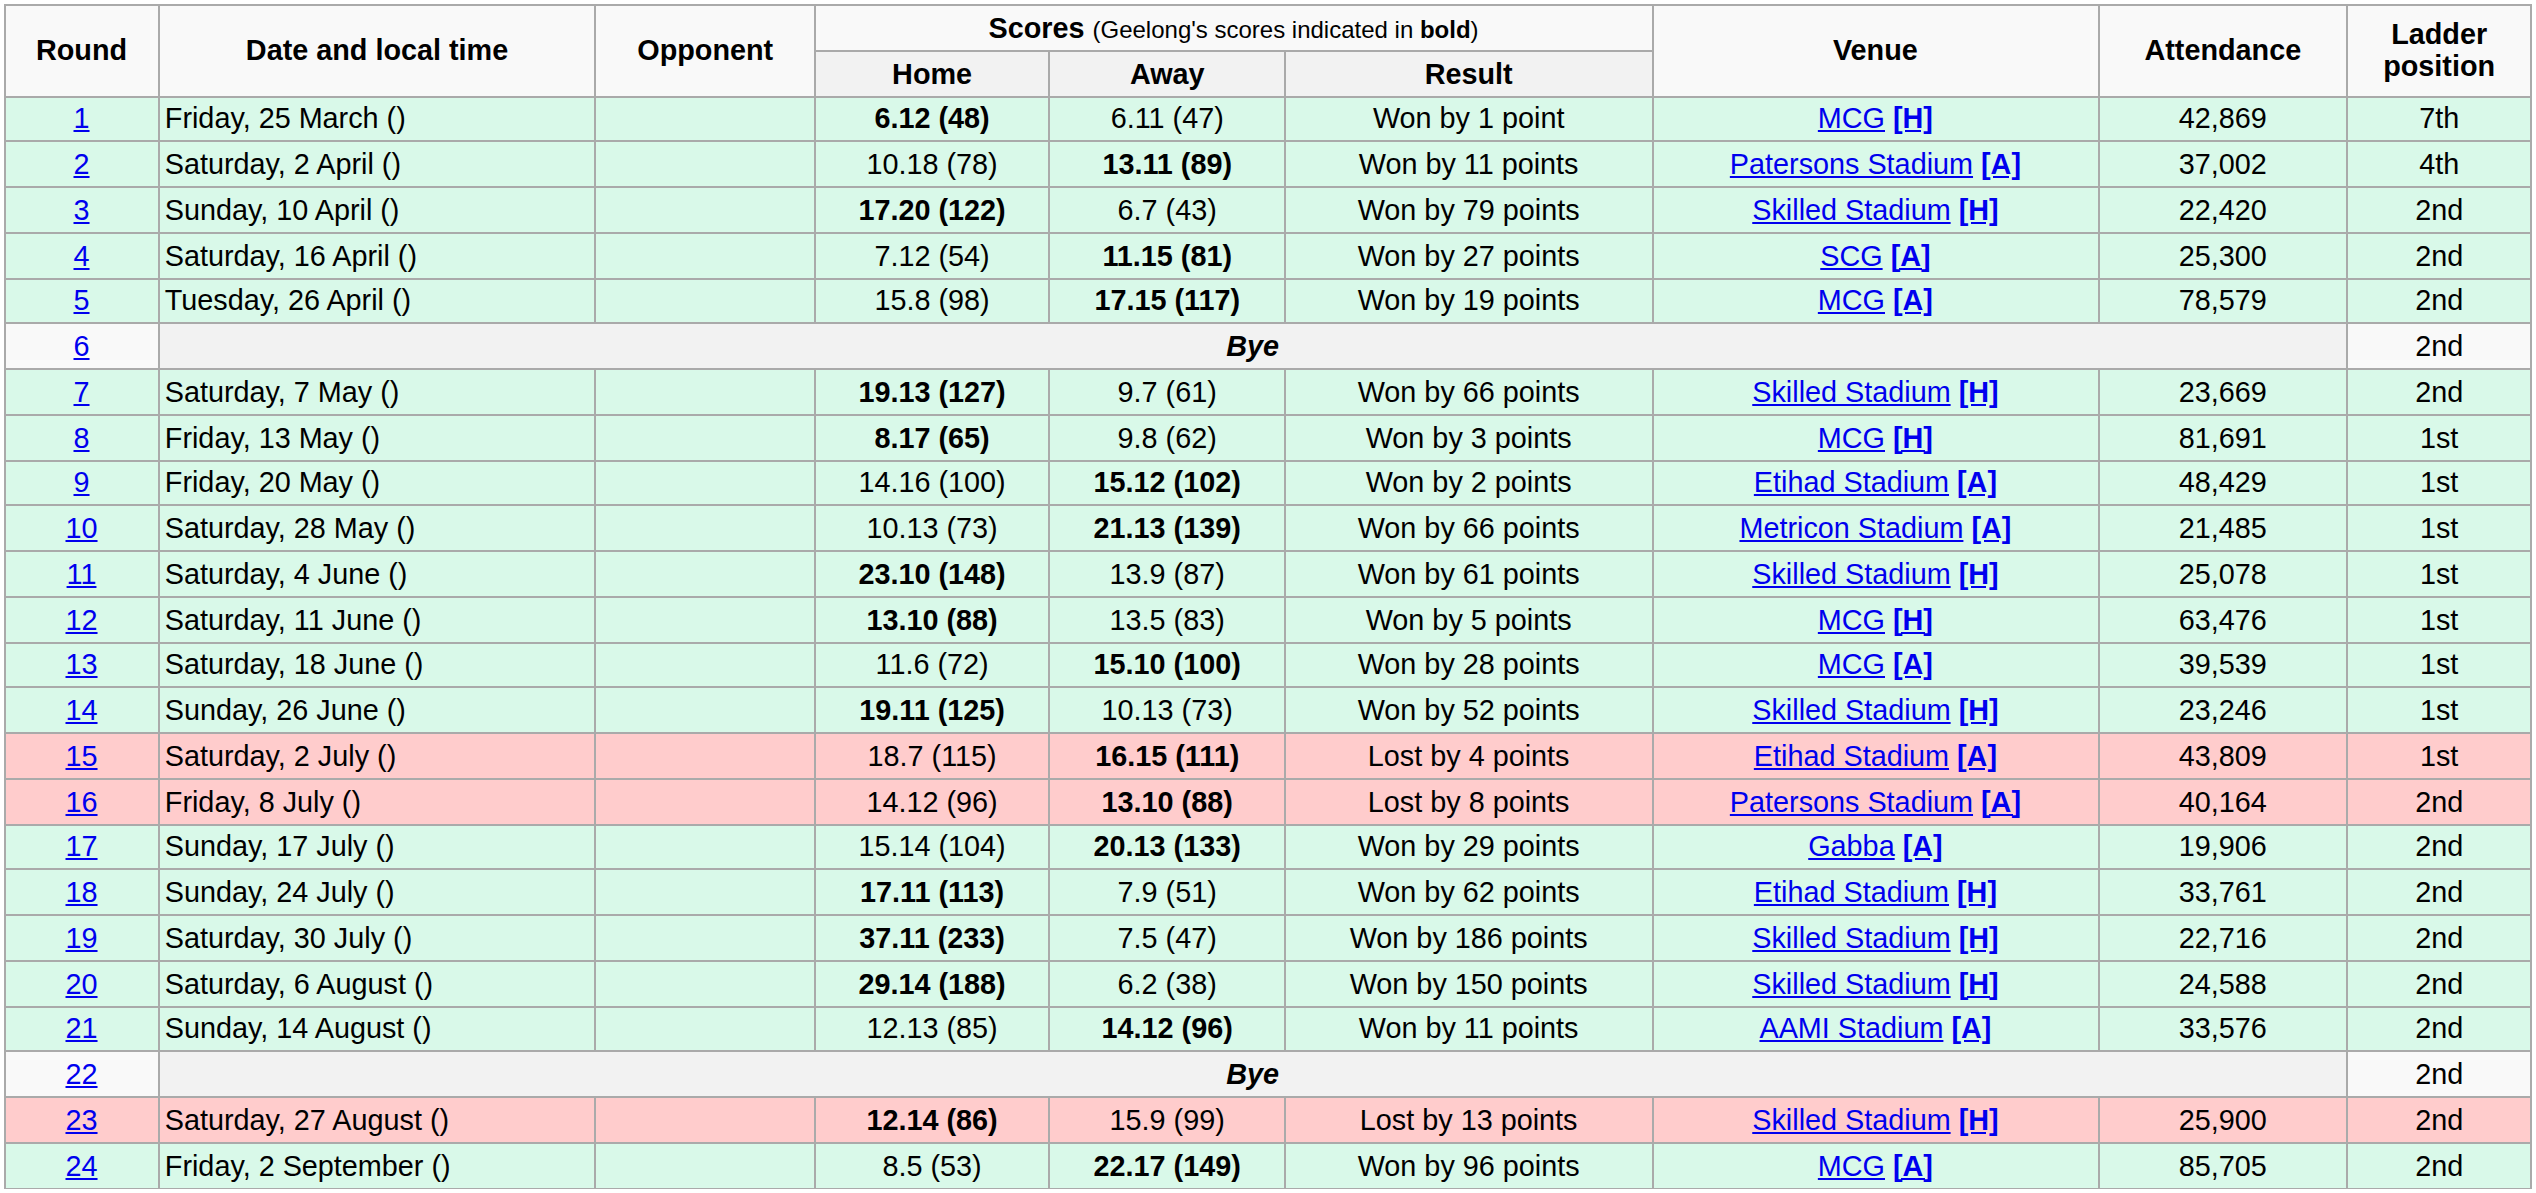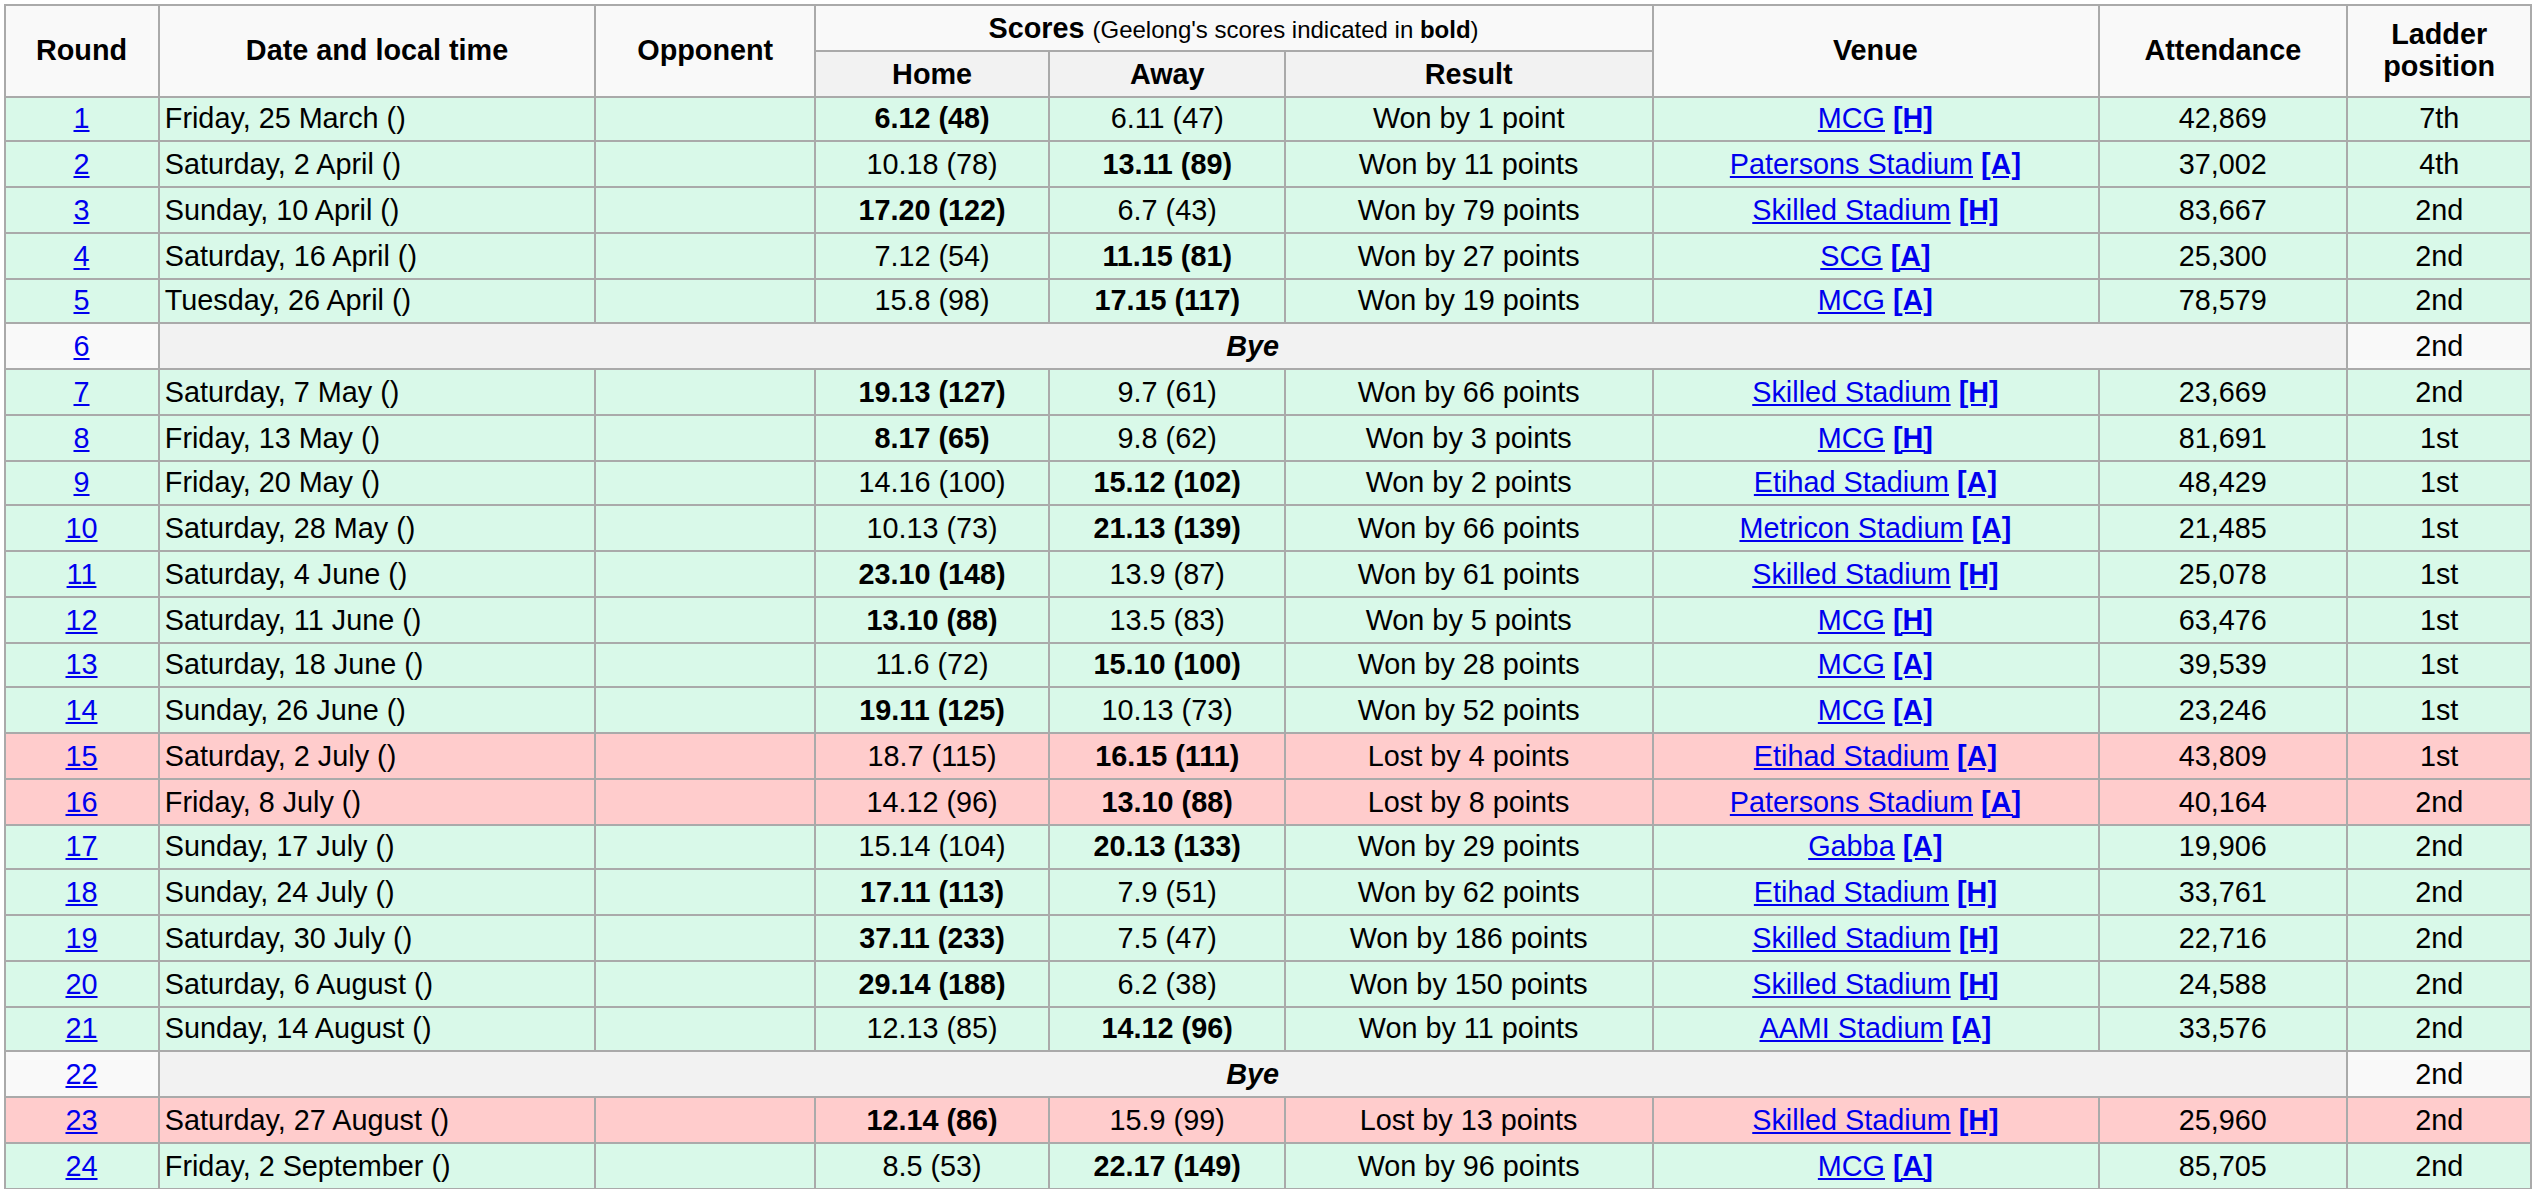Sunday, 10 April () | column 8: 22,420 -> 83,667
Sunday, 26 June () | column 7: Skilled Stadium [H] -> MCG [A]
Saturday, 27 August () | column 8: 25,900 -> 25,960
